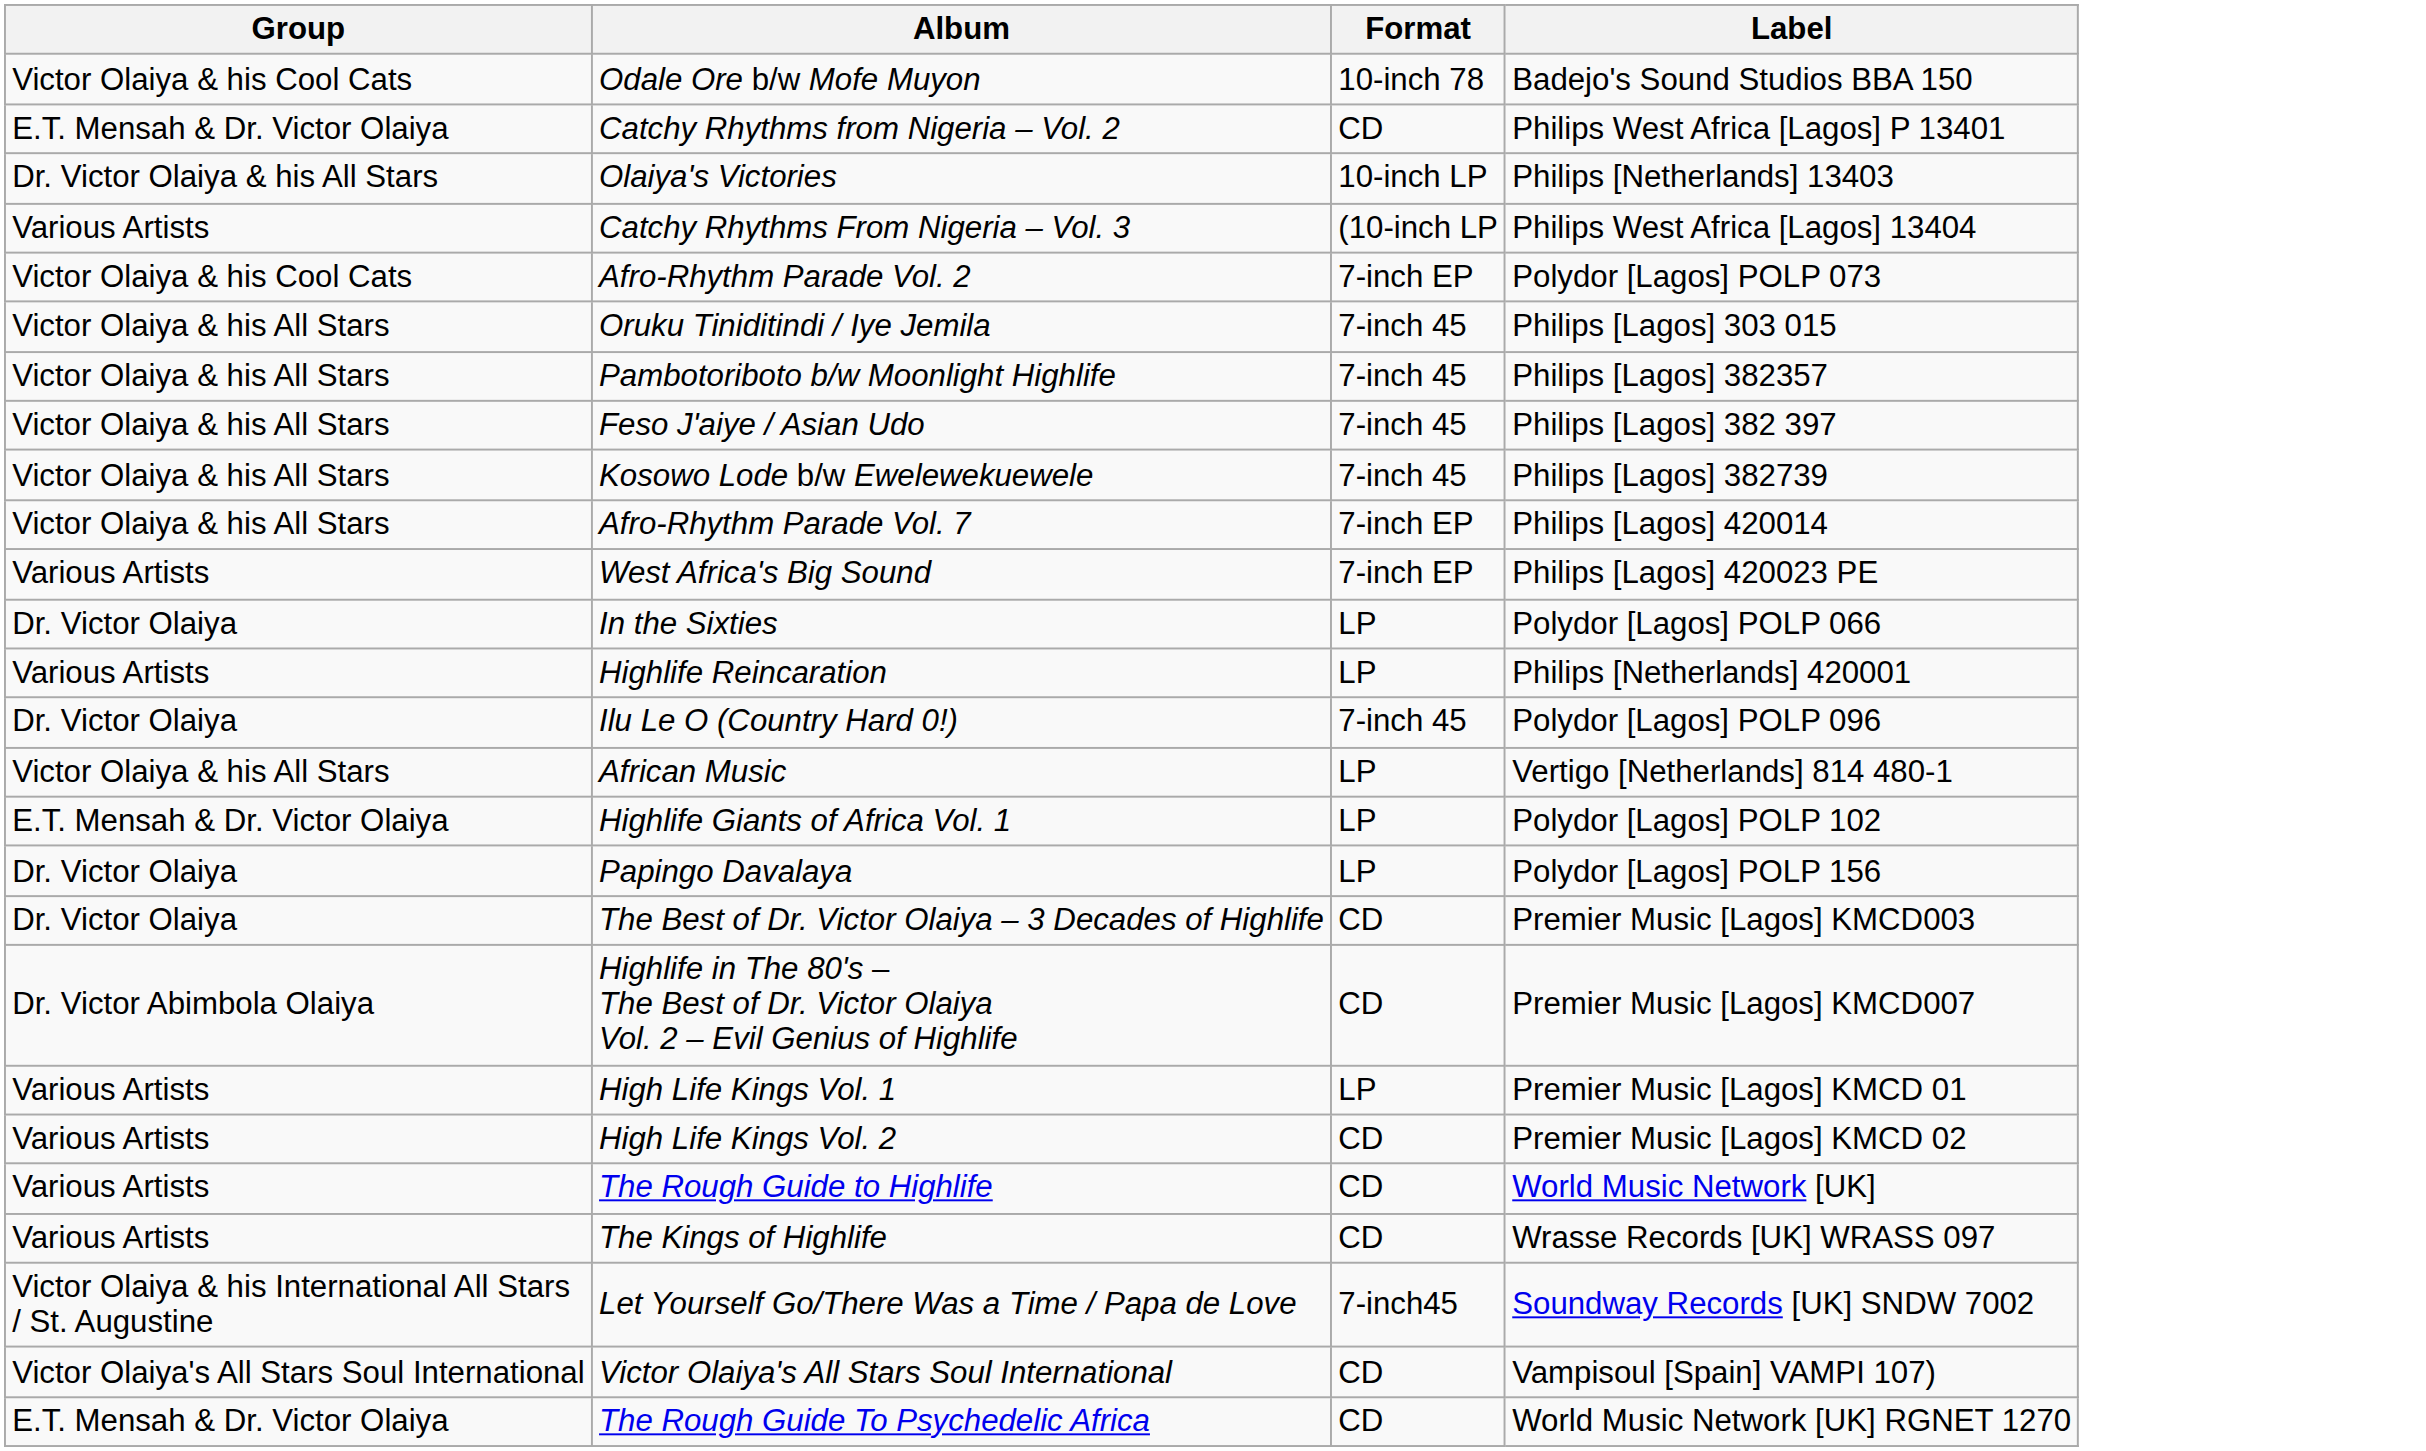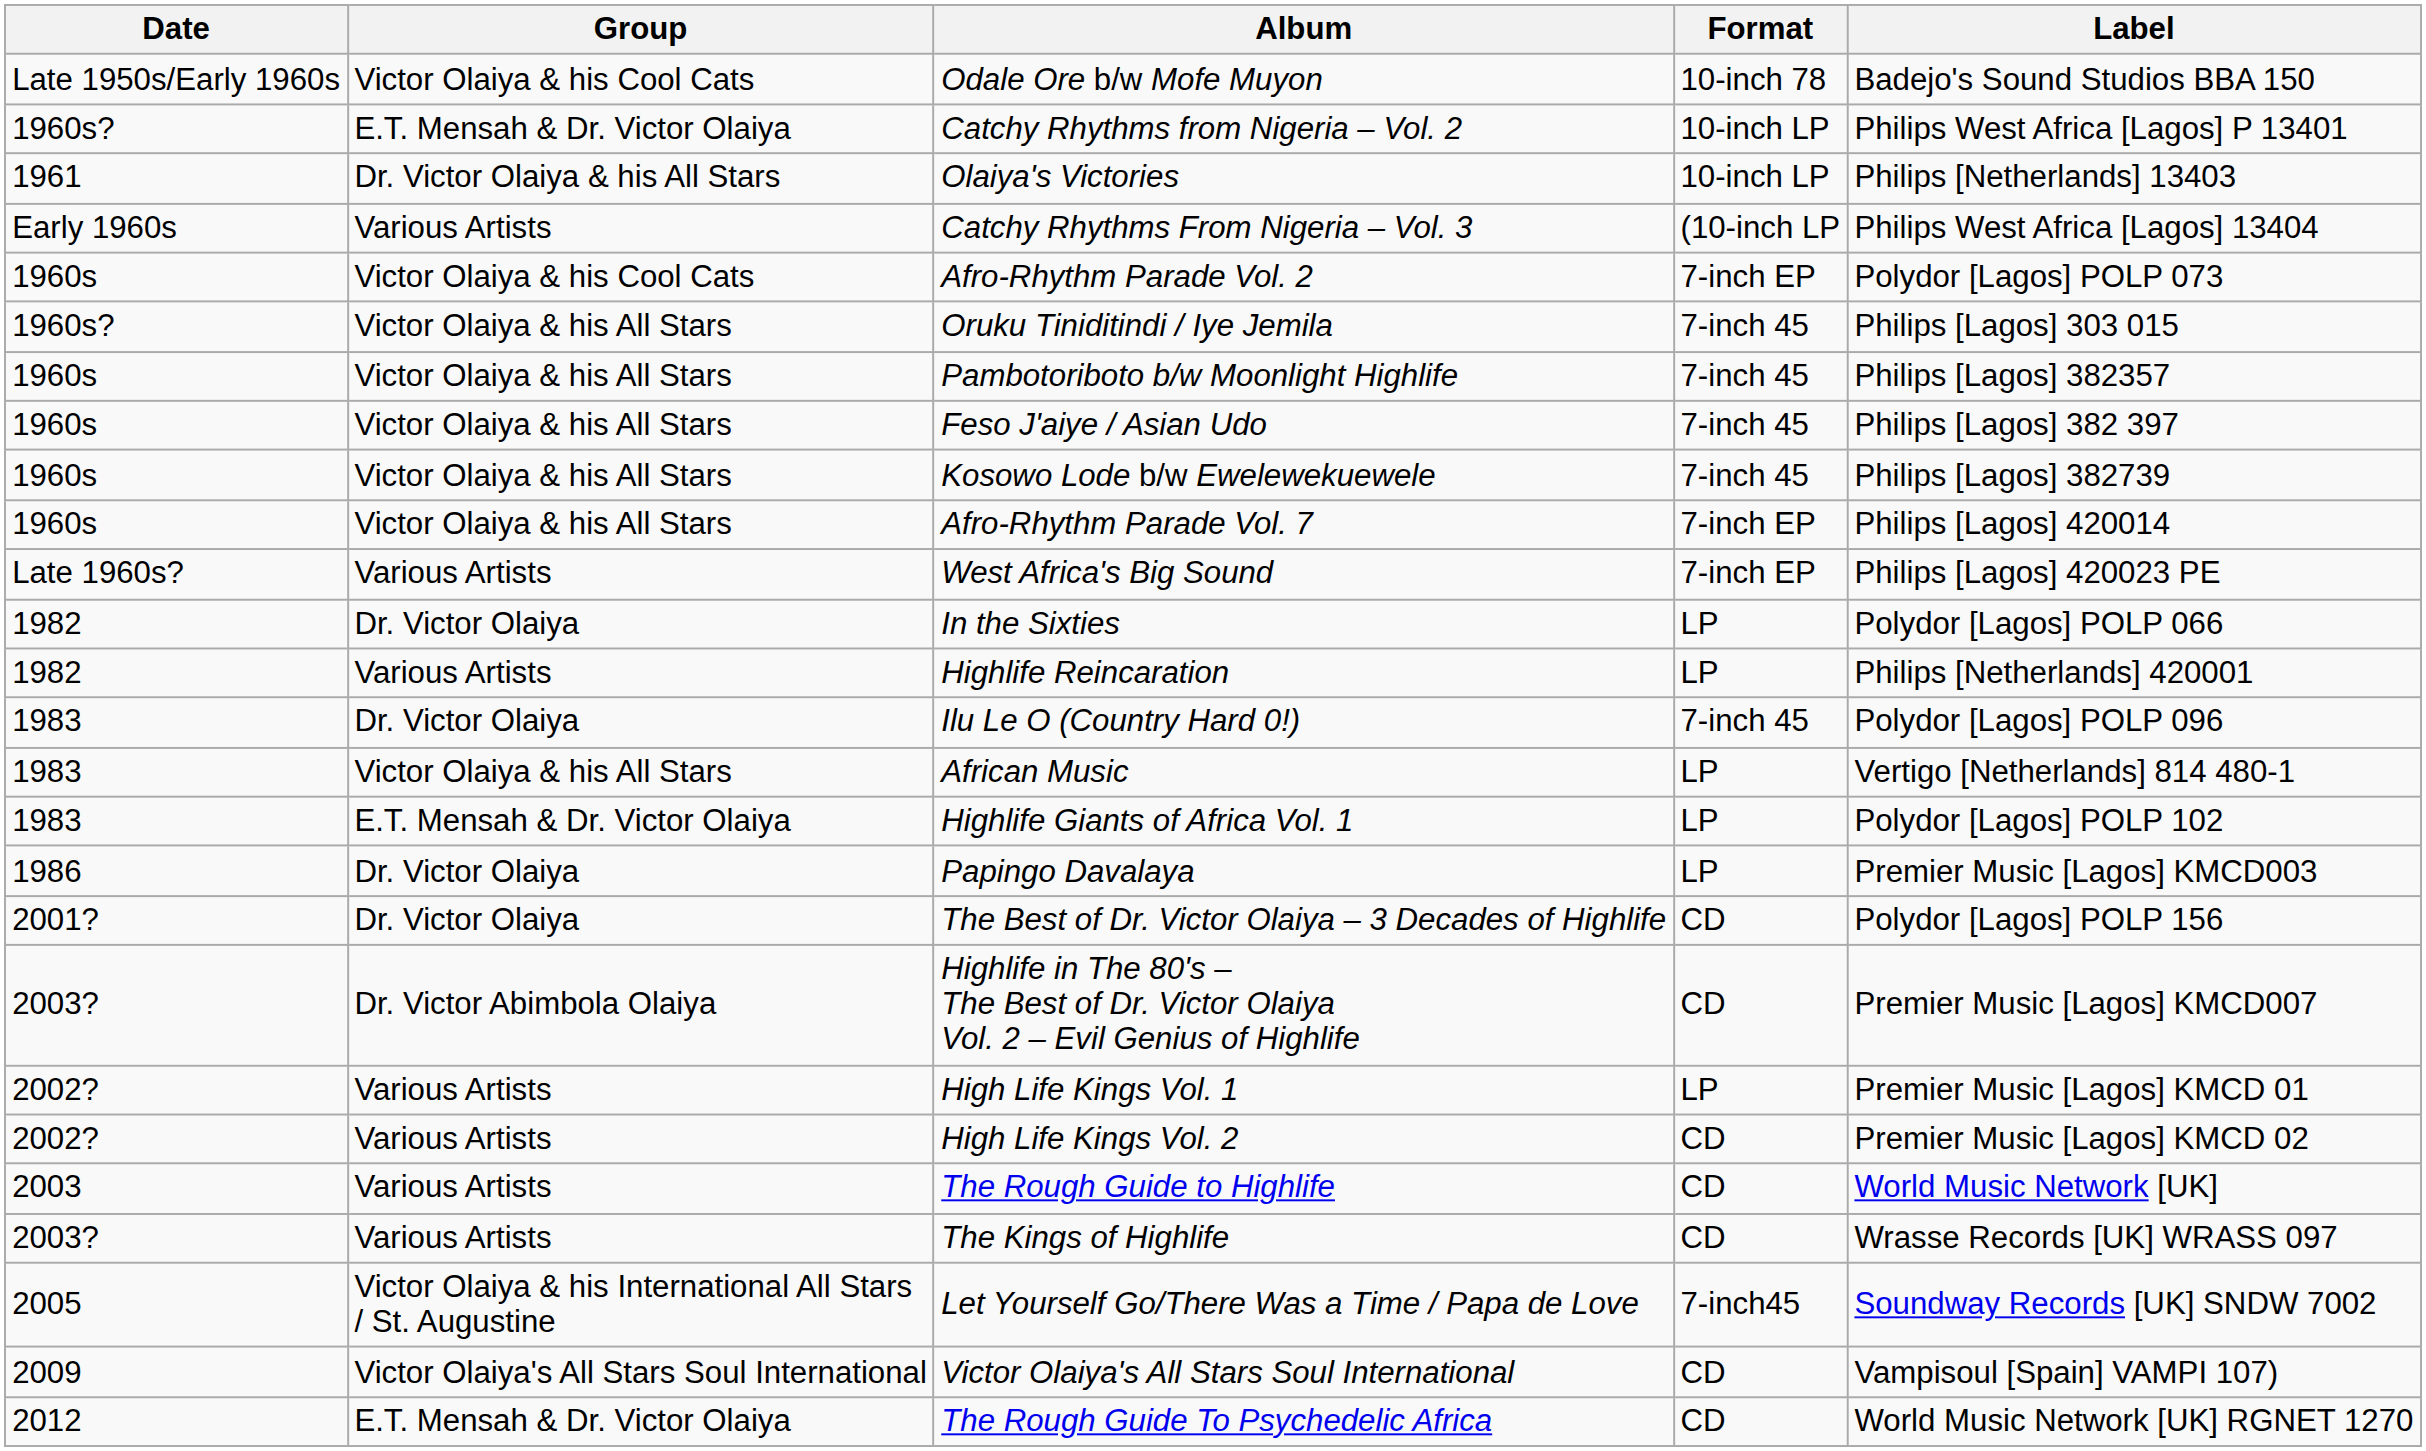+ column: Date | Late 1950s/Early 1960s | 1960s? | 1961 | Early 1960s | 1960s | 1960s? | 1960s | 1960s | 1960s | 1960s | Late 1960s? | 1982 | 1982 | 1983 | 1983 | 1983 | 1986 | 2001? | 2003? | 2002? | 2002? | 2003 | 2003? | 2005 | 2009 | 2012
Catchy Rhythms from Nigeria – Vol. 2 | Format: CD -> 10-inch LP
Papingo Davalaya | Label: Polydor [Lagos] POLP 156 -> Premier Music [Lagos] KMCD003
The Best of Dr. Victor Olaiya – 3 Decades of Highlife | Label: Premier Music [Lagos] KMCD003 -> Polydor [Lagos] POLP 156
